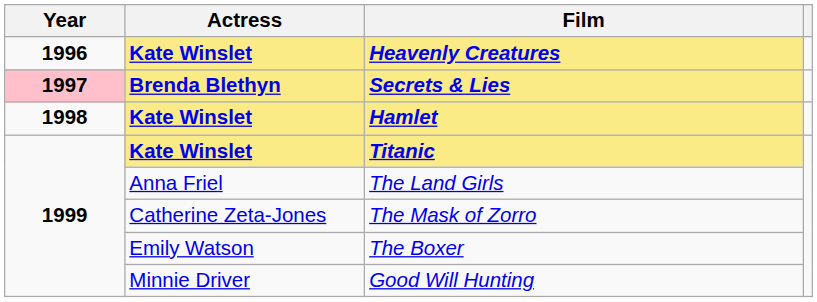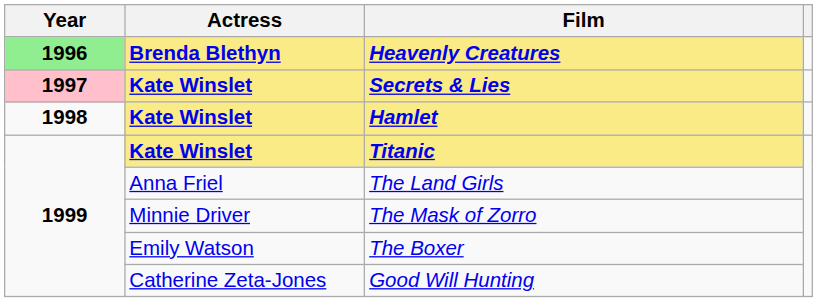Heavenly Creatures | Year: no background -> lightgreen background
Heavenly Creatures | Actress: Kate Winslet -> Brenda Blethyn
Secrets & Lies | Actress: Brenda Blethyn -> Kate Winslet
The Mask of Zorro | Actress: Catherine Zeta-Jones -> Minnie Driver
Good Will Hunting | Actress: Minnie Driver -> Catherine Zeta-Jones
